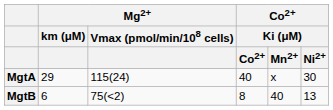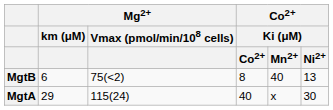rows swapped: MgtA <-> MgtB
